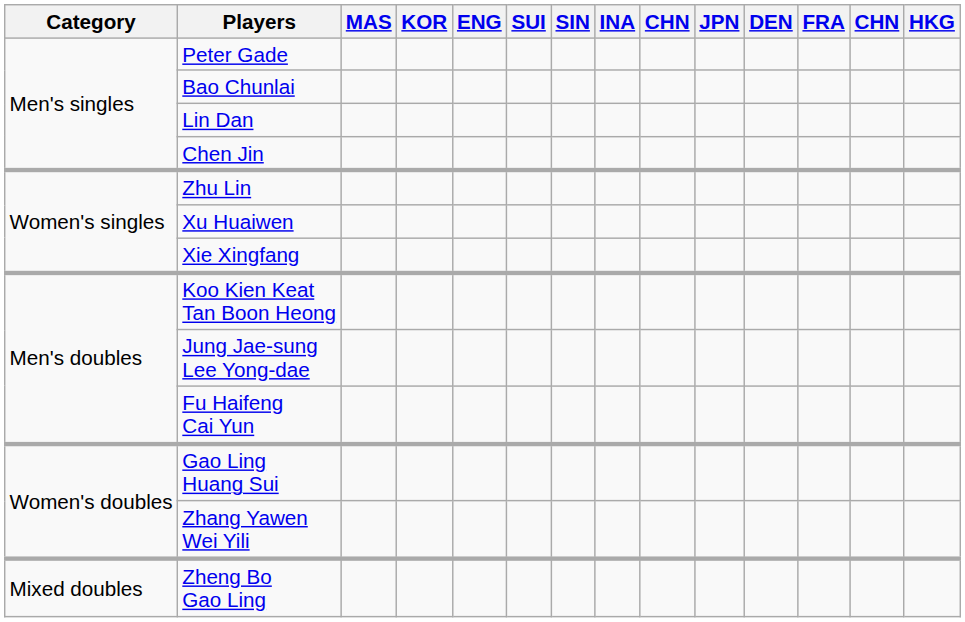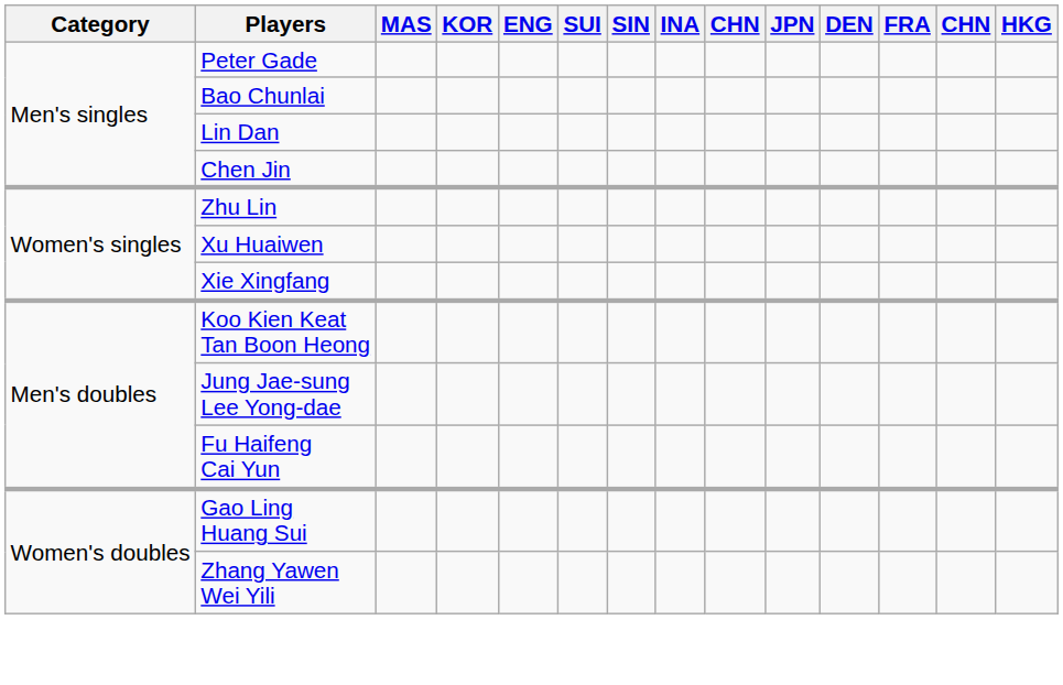- row: Mixed doubles | Zheng Bo Gao Ling
